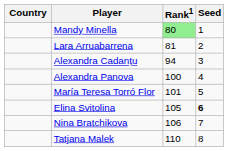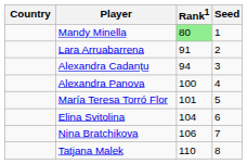Lara Arruabarrena | Rank1: 81 -> 91
Elina Svitolina | Rank1: 105 -> 104
Elina Svitolina | Seed: bold -> normal
